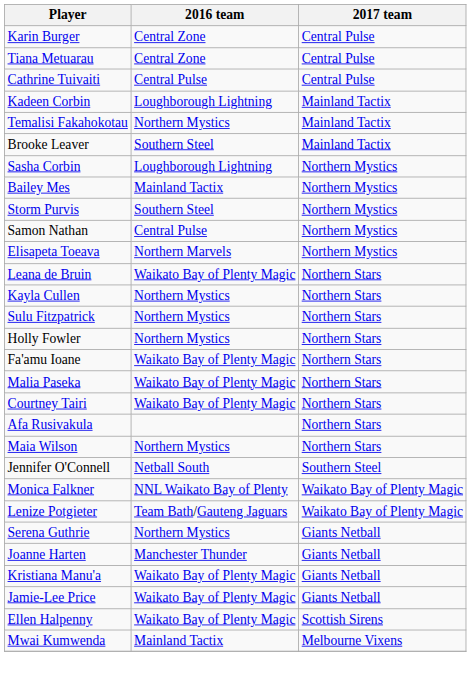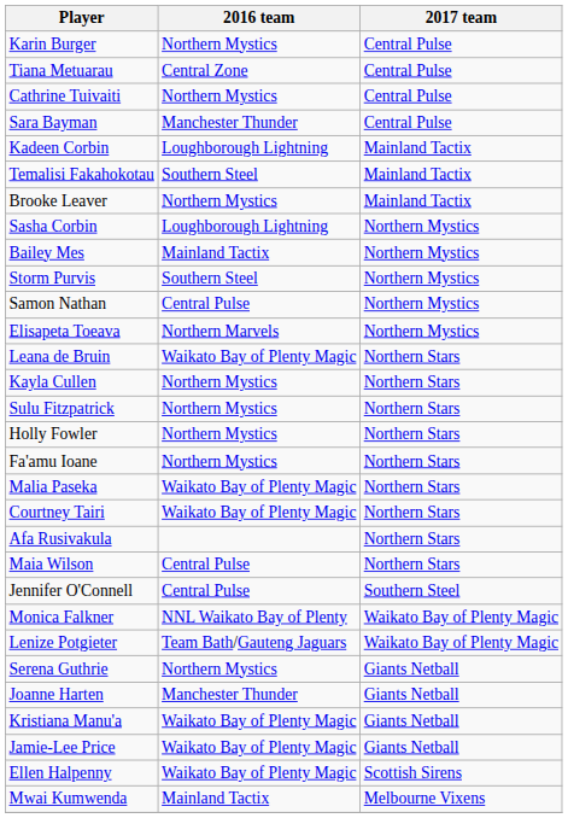Karin Burger | 2016 team: Central Zone -> Northern Mystics
Cathrine Tuivaiti | 2016 team: Central Pulse -> Northern Mystics
+ row: Sara Bayman | Manchester Thunder | Central Pulse
Temalisi Fakahokotau | 2016 team: Northern Mystics -> Southern Steel
Brooke Leaver | 2016 team: Southern Steel -> Northern Mystics
Fa'amu Ioane | 2016 team: Waikato Bay of Plenty Magic -> Northern Mystics
Maia Wilson | 2016 team: Northern Mystics -> Central Pulse
Jennifer O'Connell | 2016 team: Netball South -> Central Pulse
